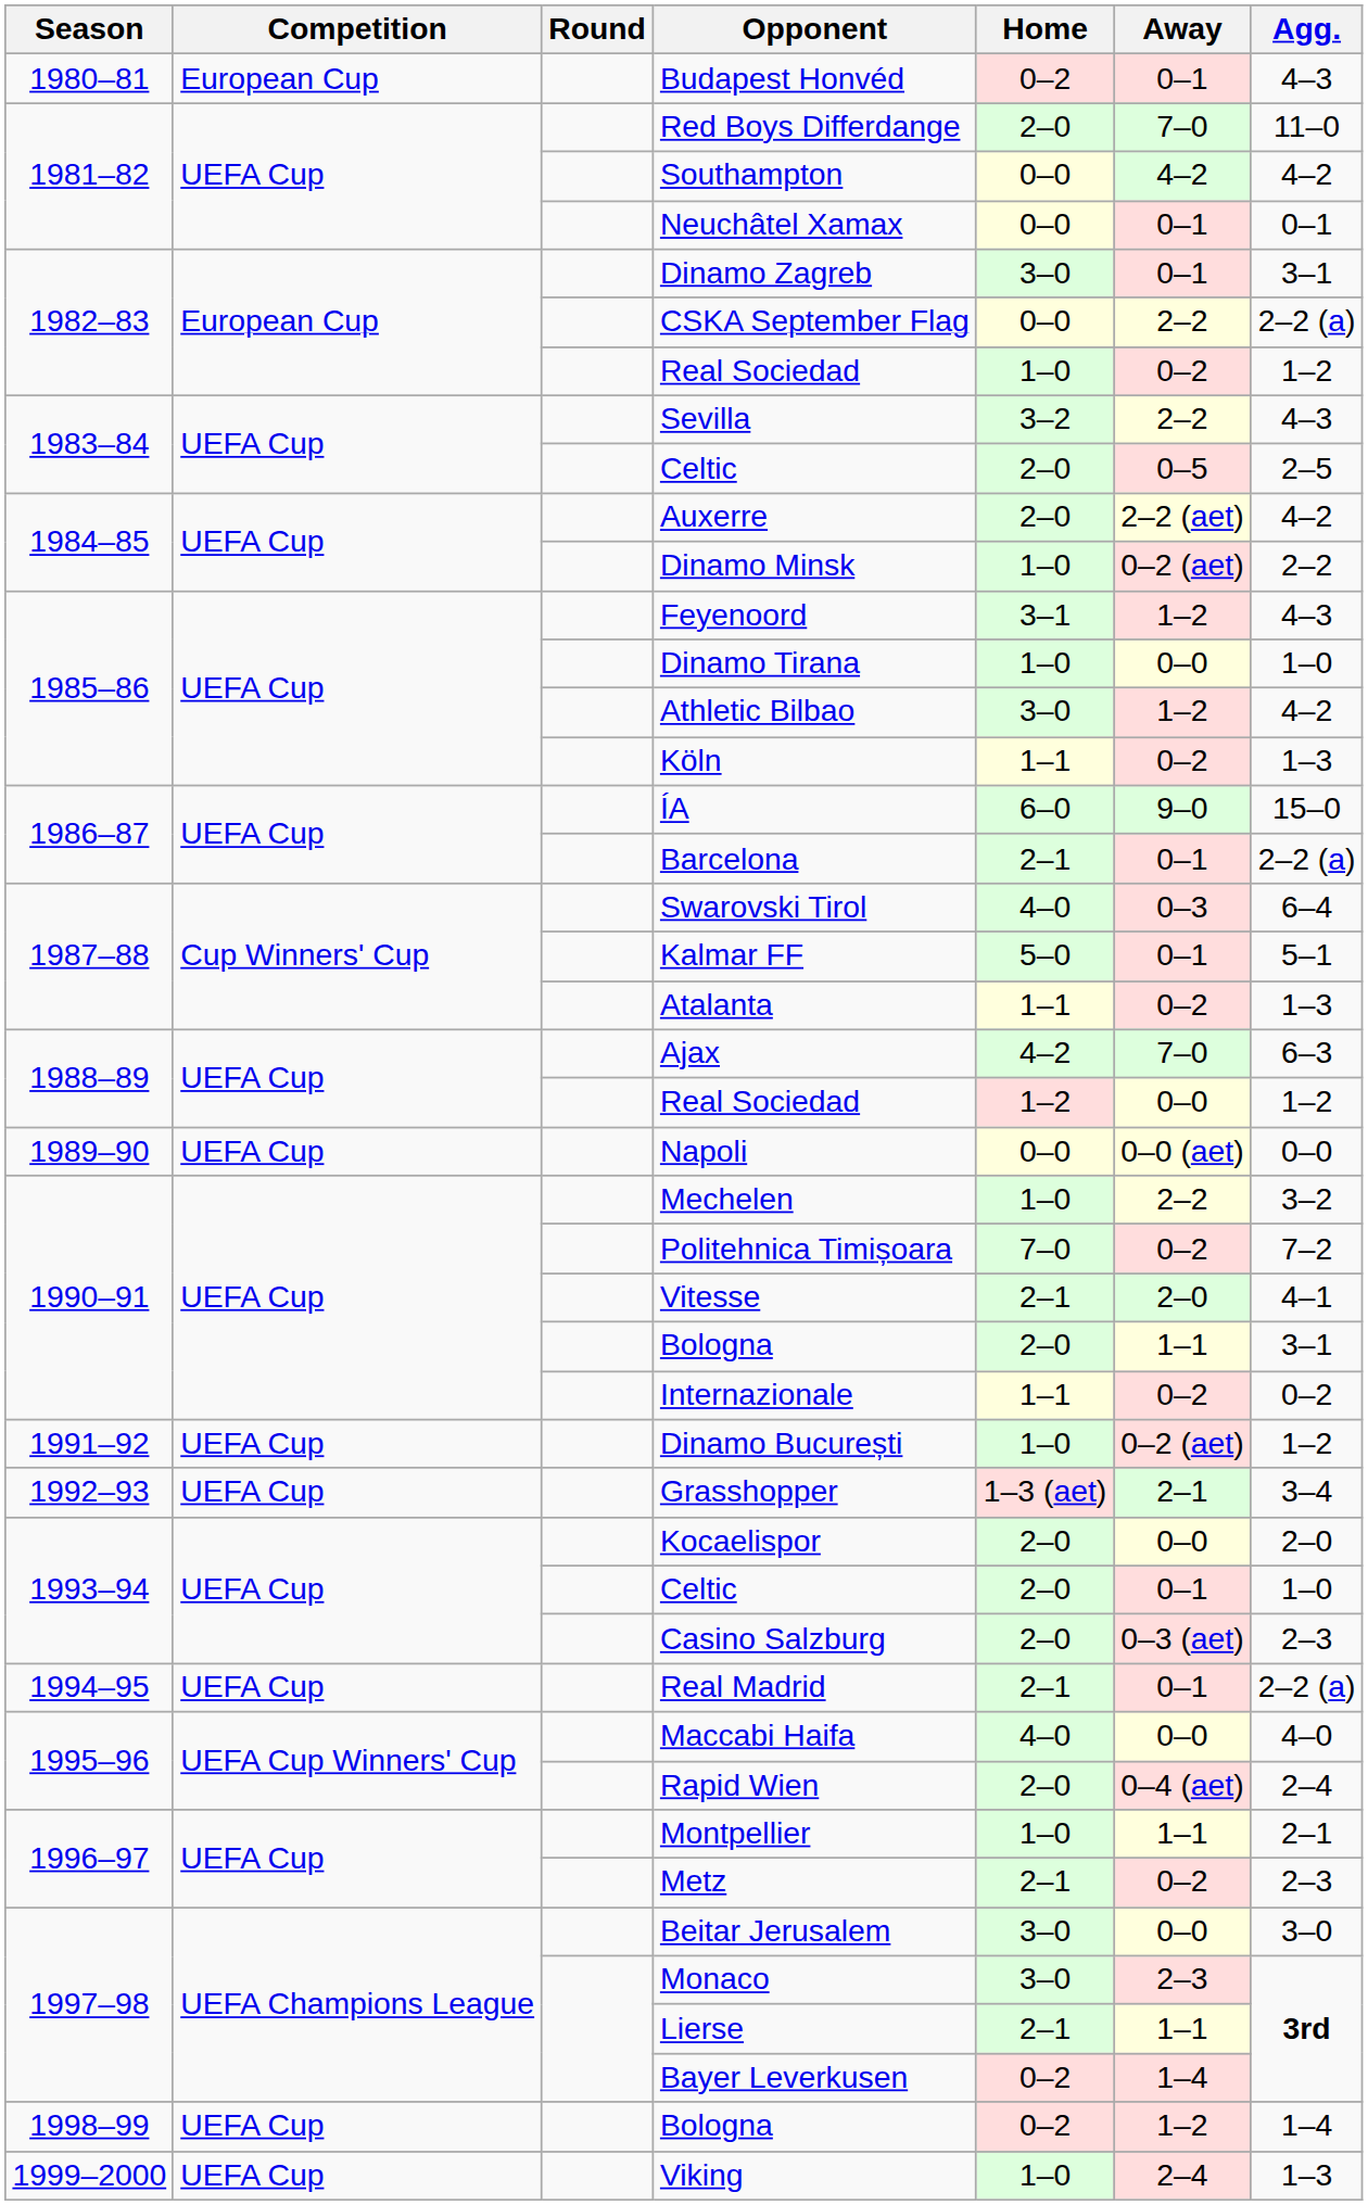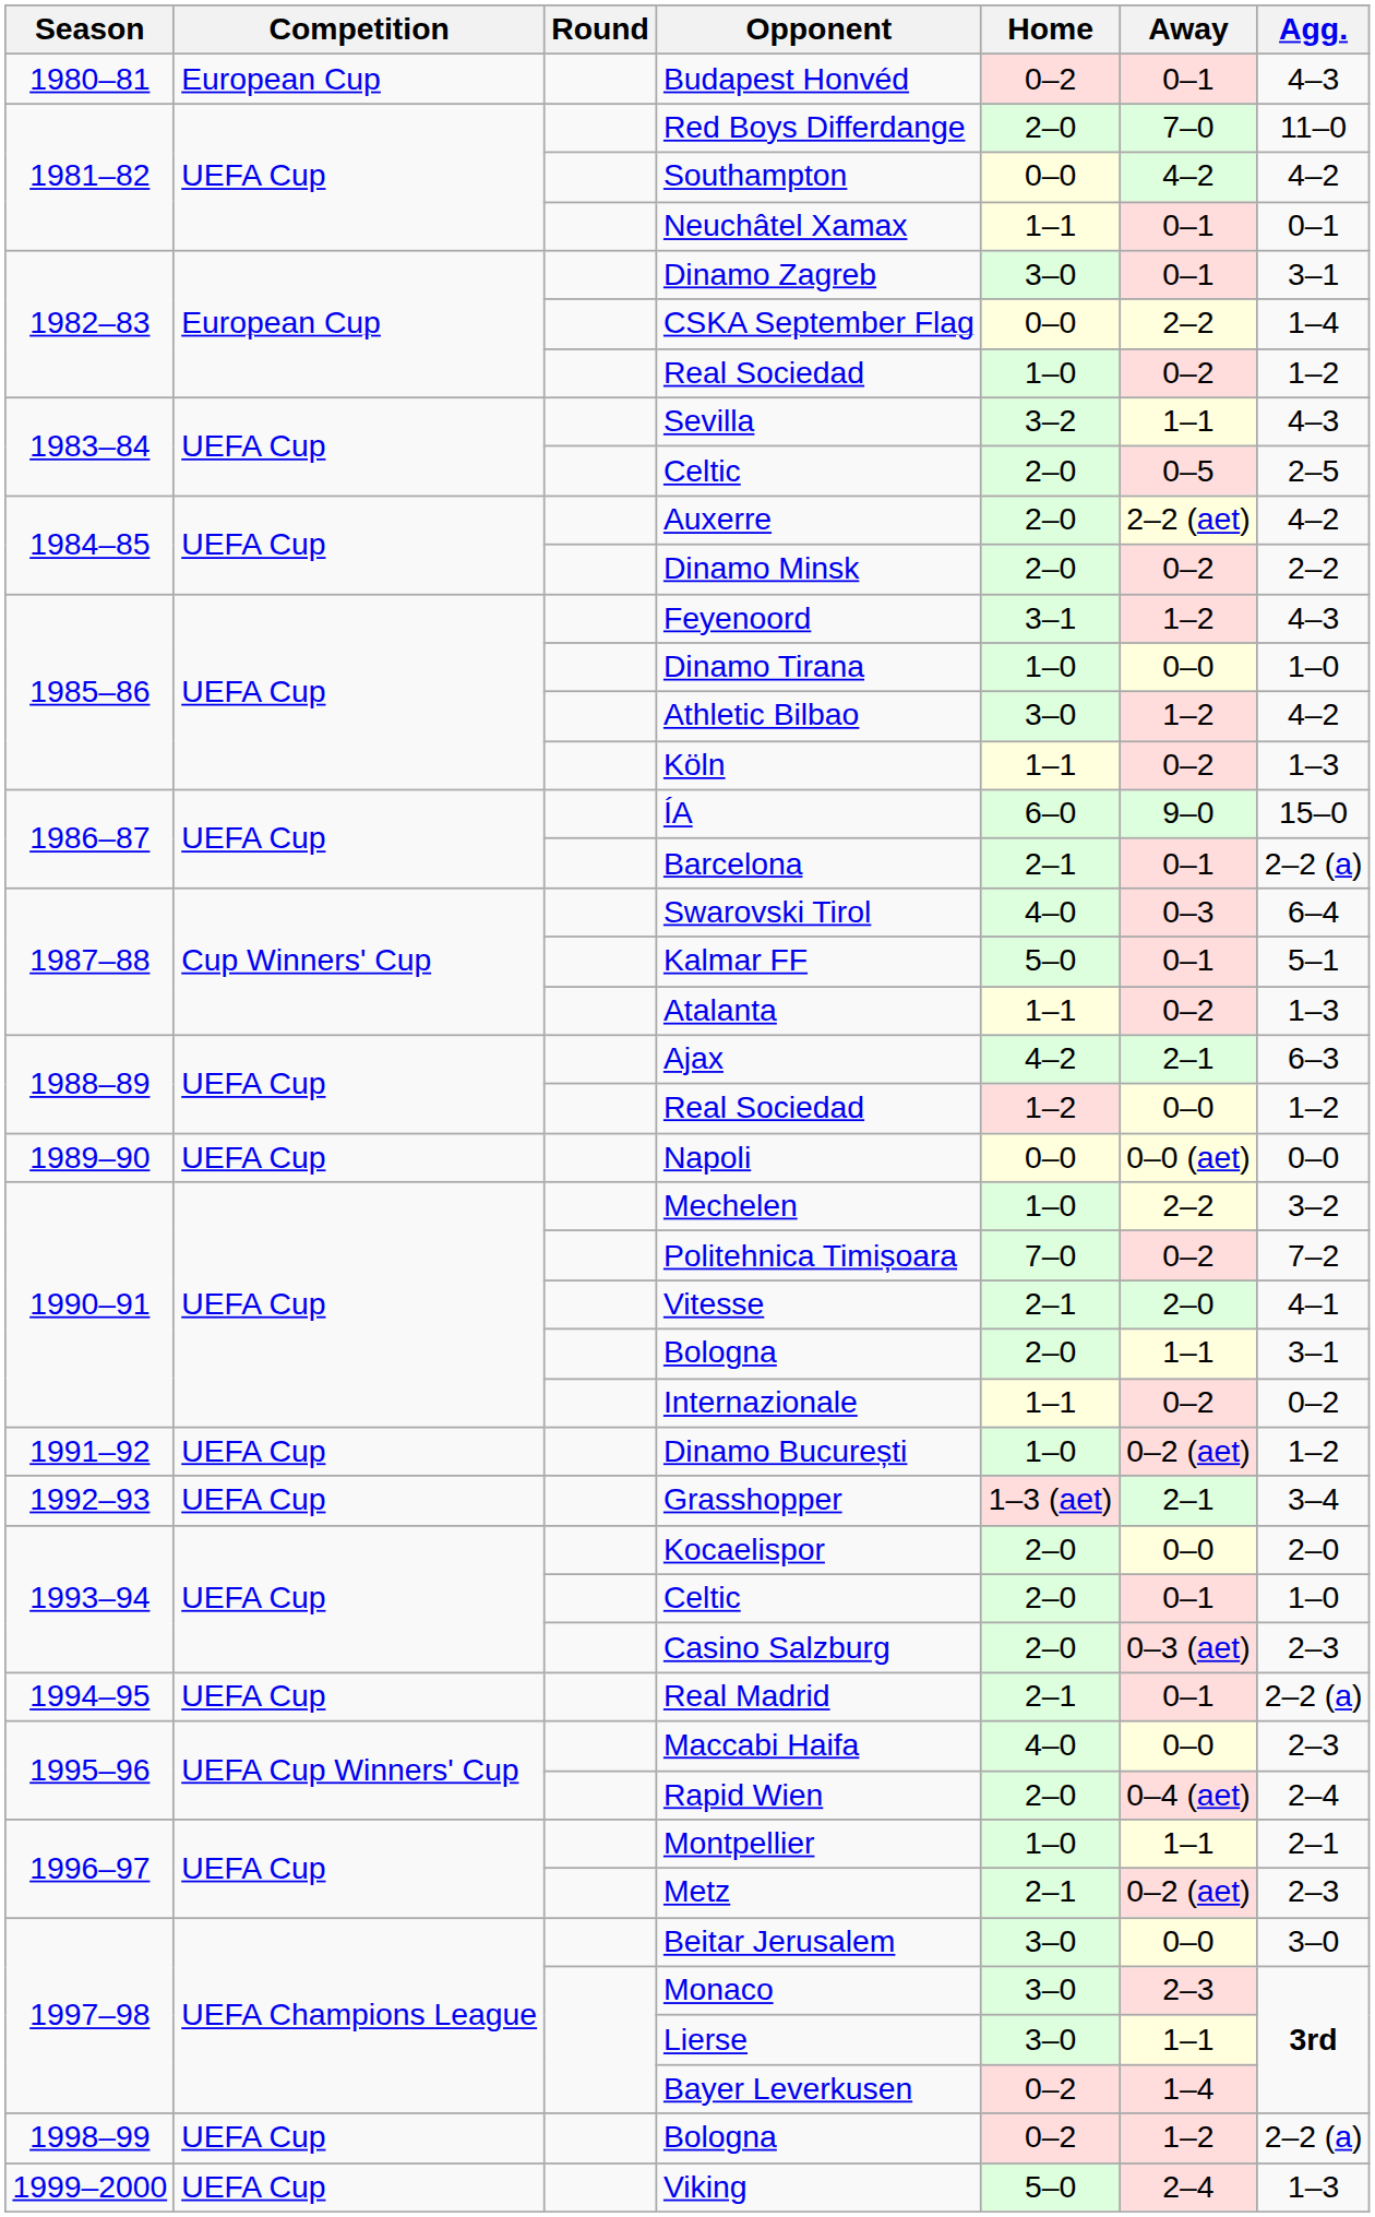Neuchâtel Xamax | Home: 0–0 -> 1–1
CSKA September Flag | Agg.: 2–2 (a) -> 1–4
Sevilla | Away: 2–2 -> 1–1
Dinamo Minsk | Home: 1–0 -> 2–0
Dinamo Minsk | Away: 0–2 (aet) -> 0–2
Ajax | Away: 7–0 -> 2–1
Maccabi Haifa | Agg.: 4–0 -> 2–3
Metz | Away: 0–2 -> 0–2 (aet)
Lierse | Home: 2–1 -> 3–0
1998–99 / Bologna | Agg.: 1–4 -> 2–2 (a)
Viking | Home: 1–0 -> 5–0
